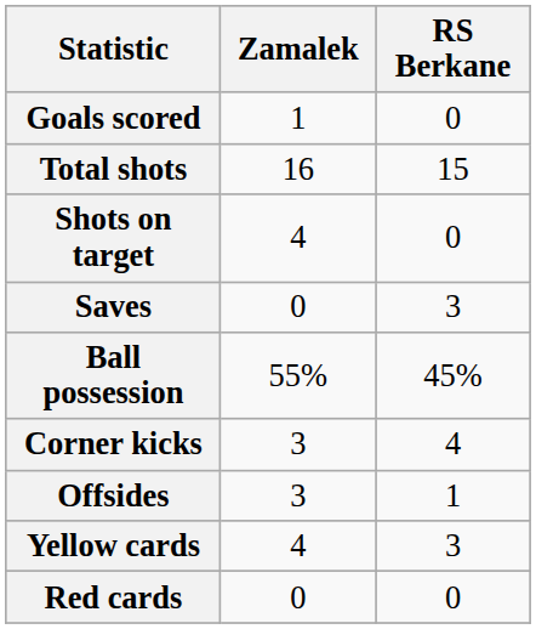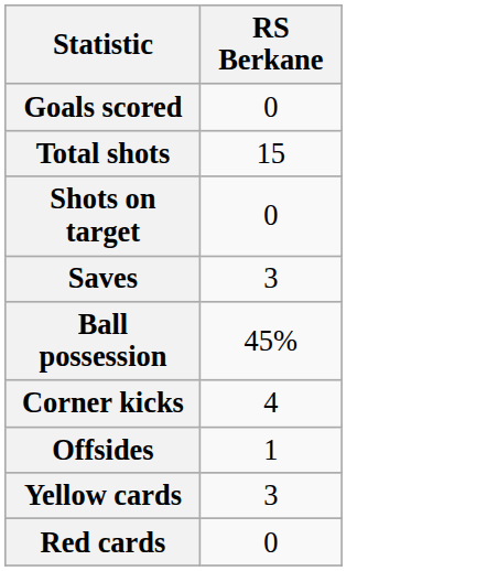- column: Zamalek | 1 | 16 | 4 | 0 | 55% | 3 | 3 | 4 | 0
